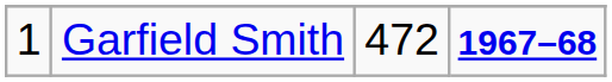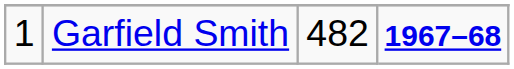Garfield Smith | column 3: 472 -> 482
